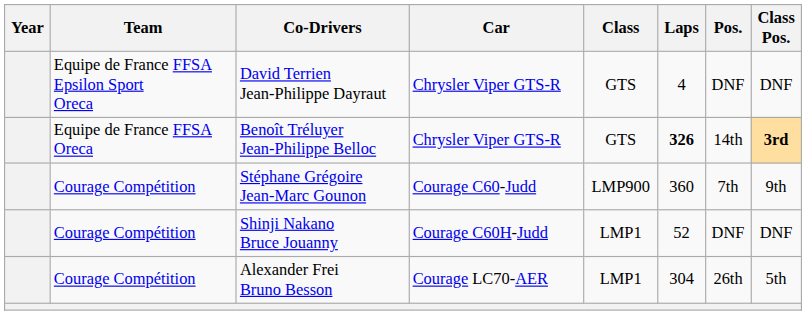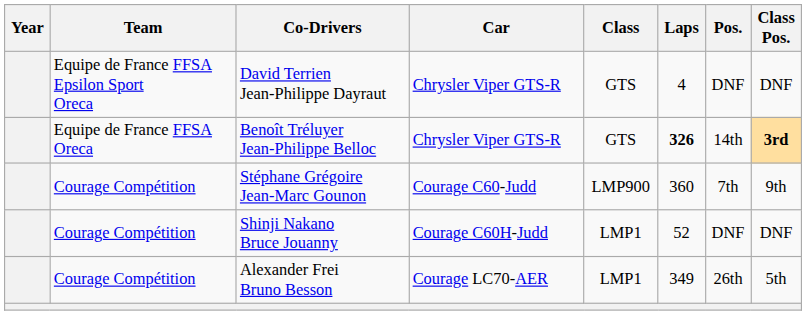Alexander Frei Bruno Besson | Laps: 304 -> 349
